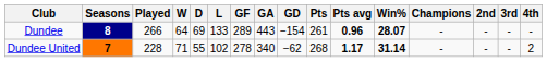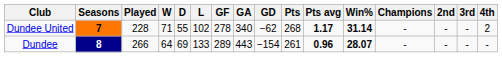rows swapped: Dundee <-> Dundee United
